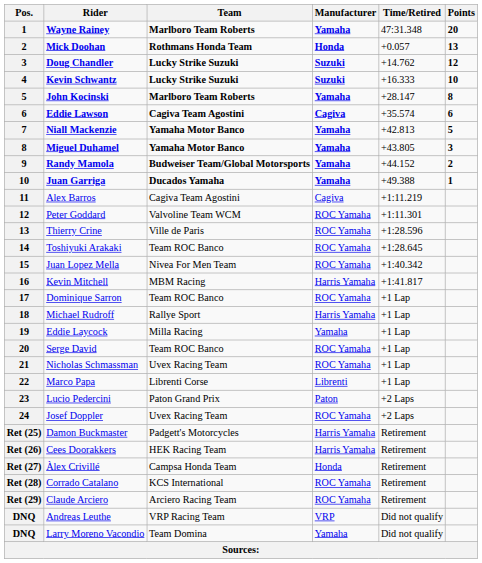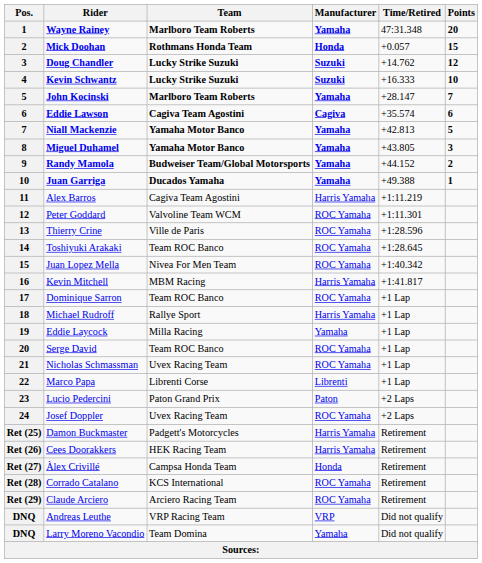Mick Doohan | Points: 13 -> 15
John Kocinski | Points: 8 -> 7
Alex Barros | Manufacturer: Cagiva -> Harris Yamaha
